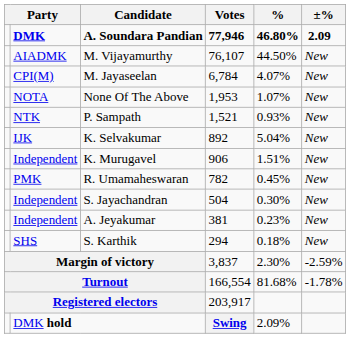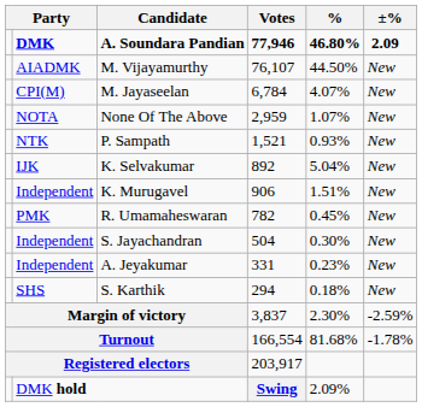None Of The Above | Votes: 1,953 -> 2,959
A. Jeyakumar | Votes: 381 -> 331
